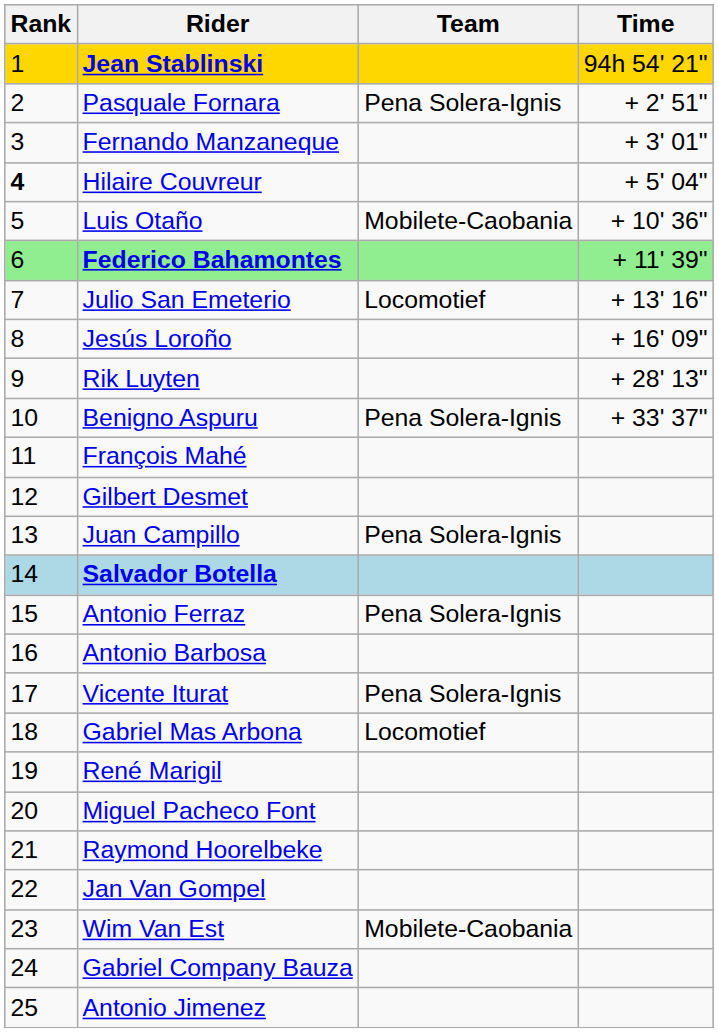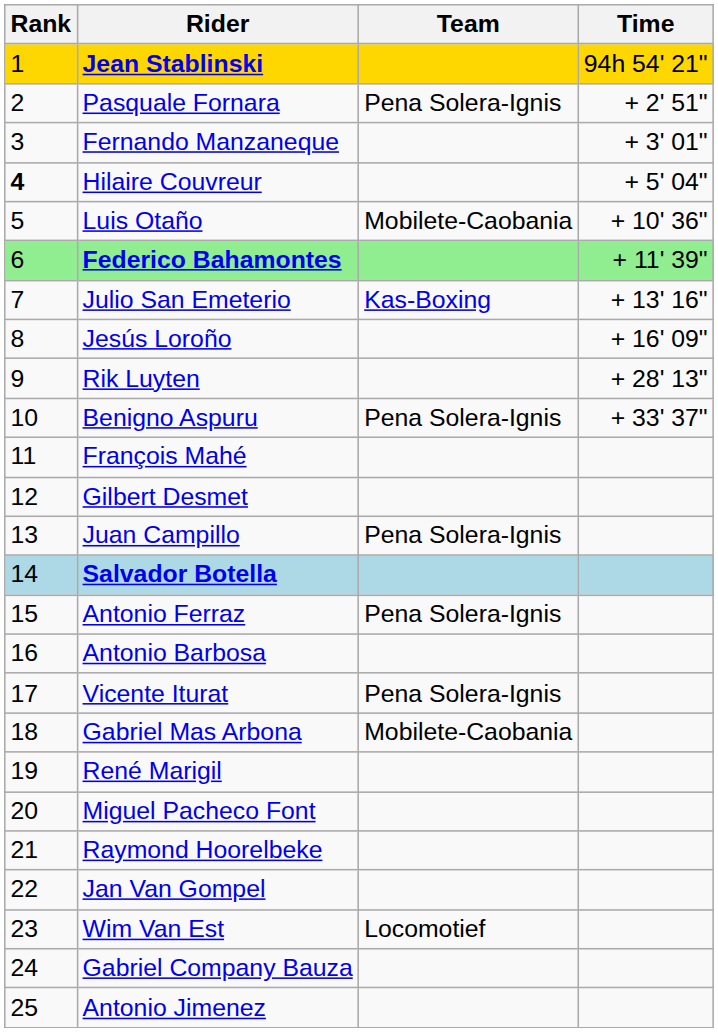Julio San Emeterio | Team: Locomotief -> Kas-Boxing
Gabriel Mas Arbona | Team: Locomotief -> Mobilete-Caobania
Wim Van Est | Team: Mobilete-Caobania -> Locomotief
